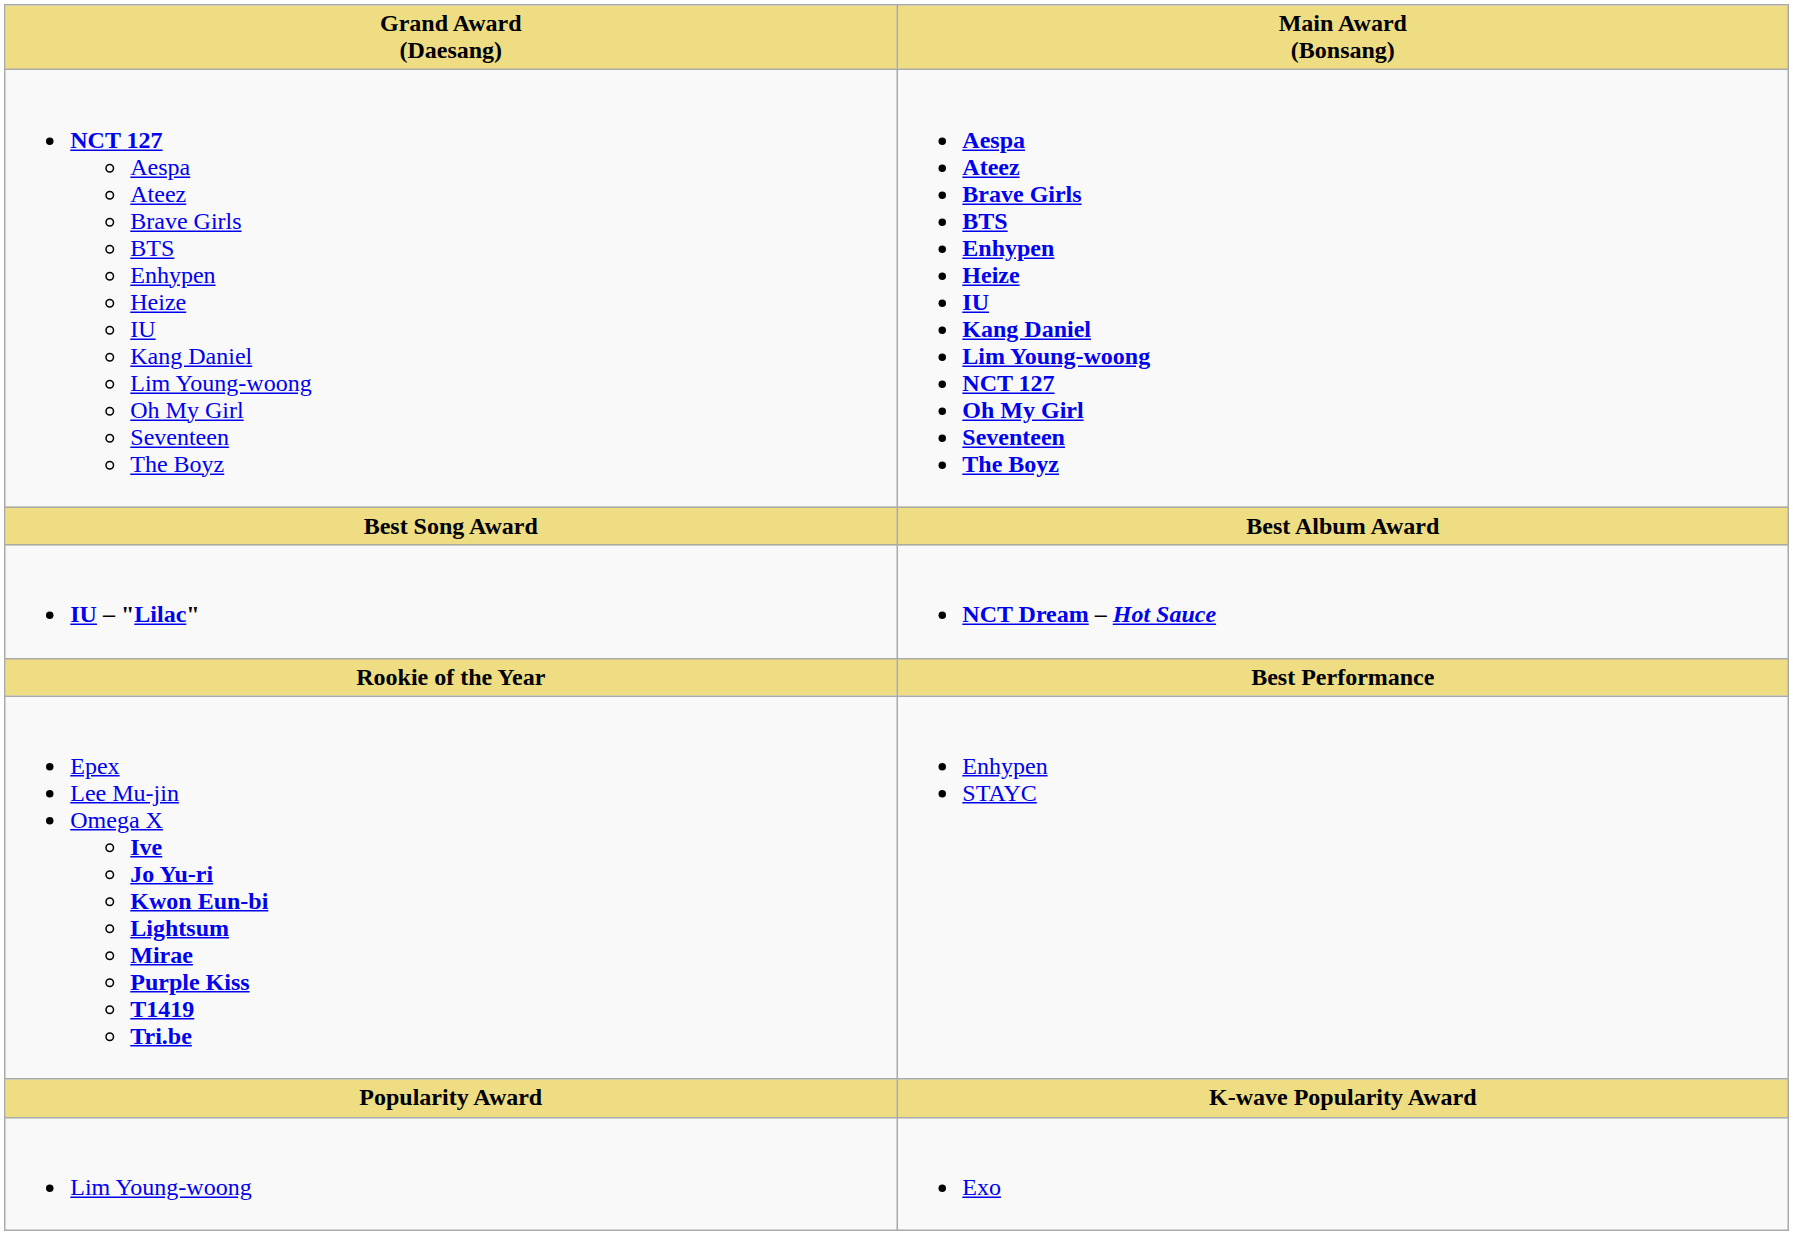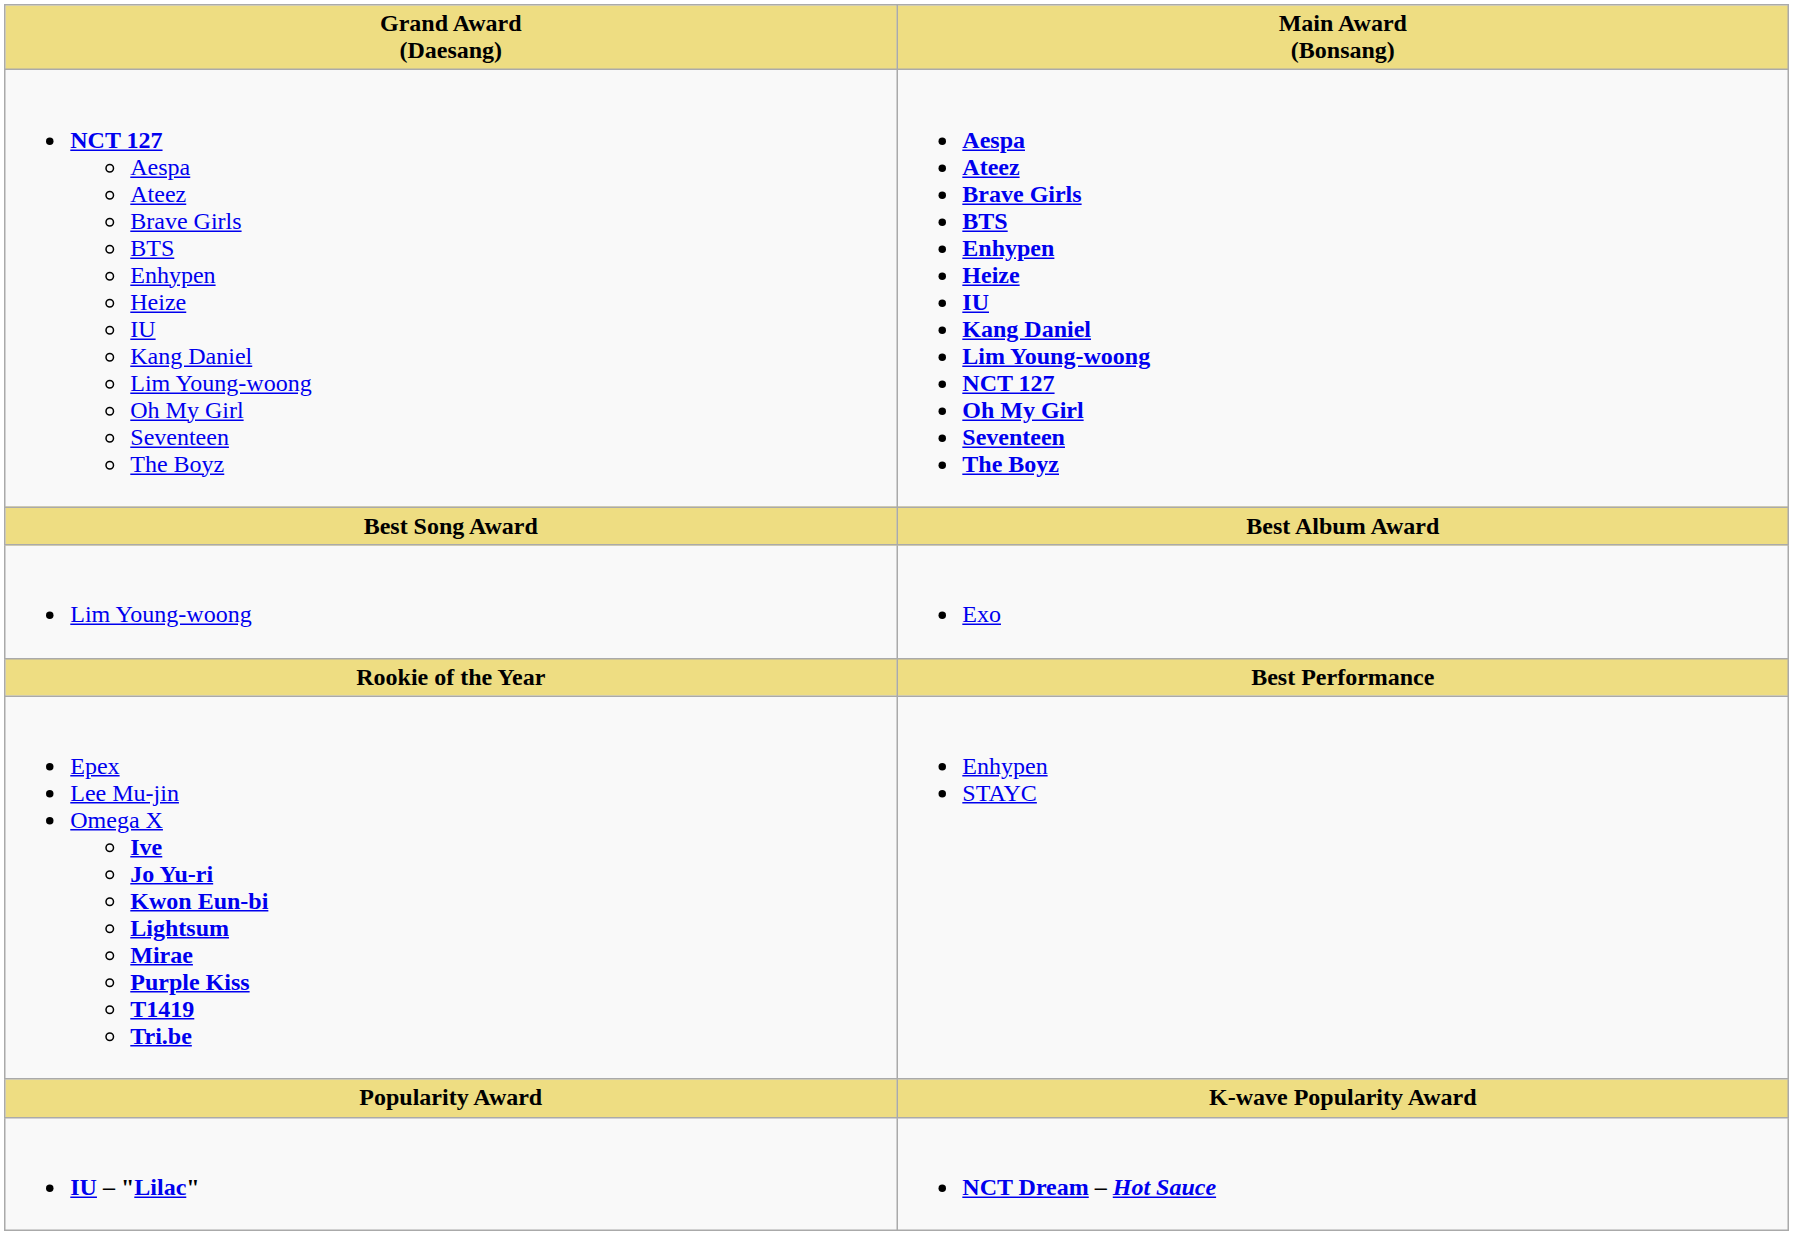rows swapped: IU – "Lilac" <-> Lim Young-woong
